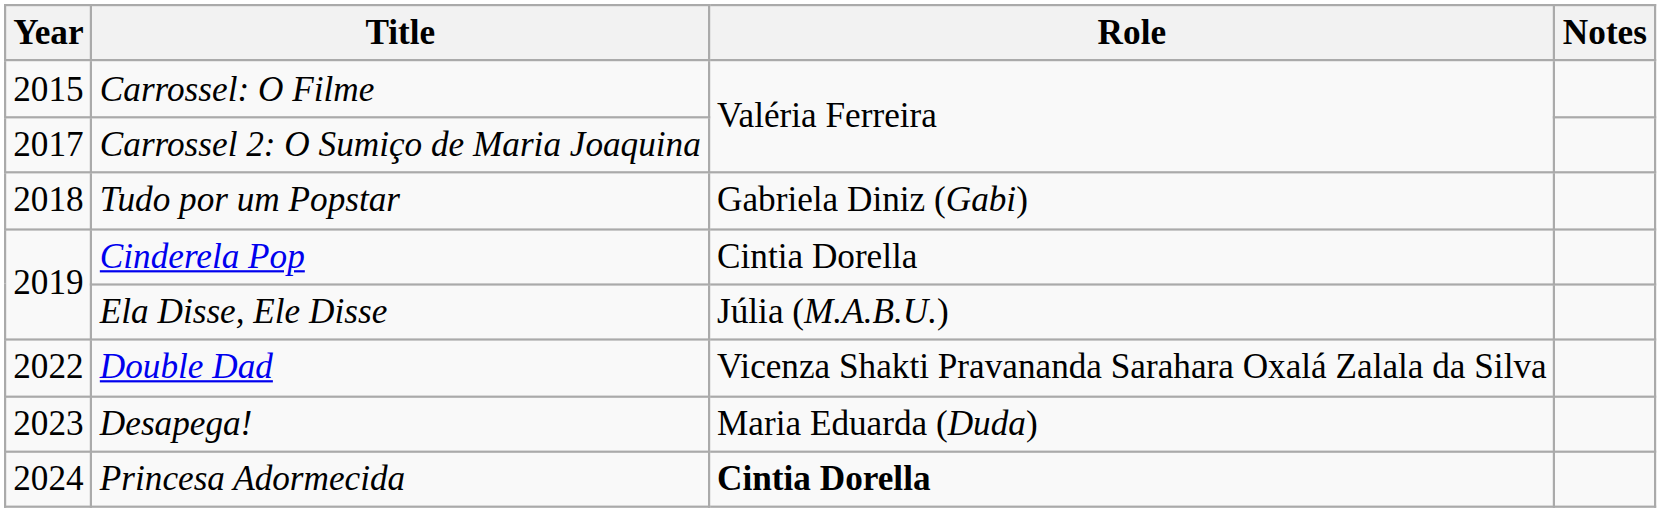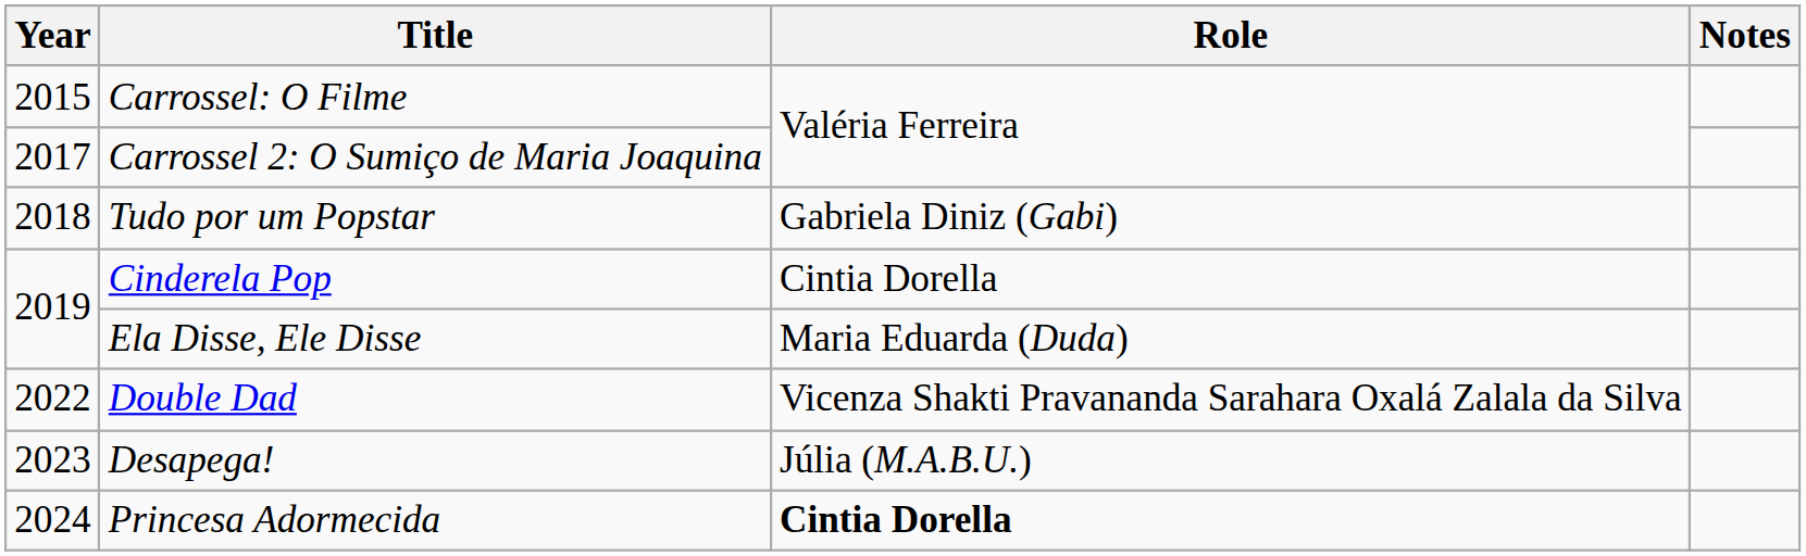Ela Disse, Ele Disse | Role: Júlia (M.A.B.U.) -> Maria Eduarda (Duda)
Desapega! | Role: Maria Eduarda (Duda) -> Júlia (M.A.B.U.)
